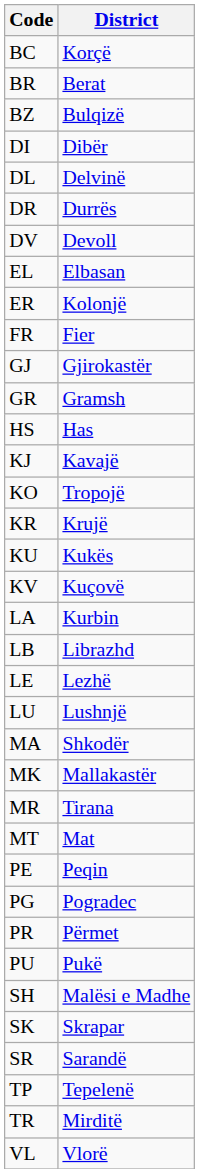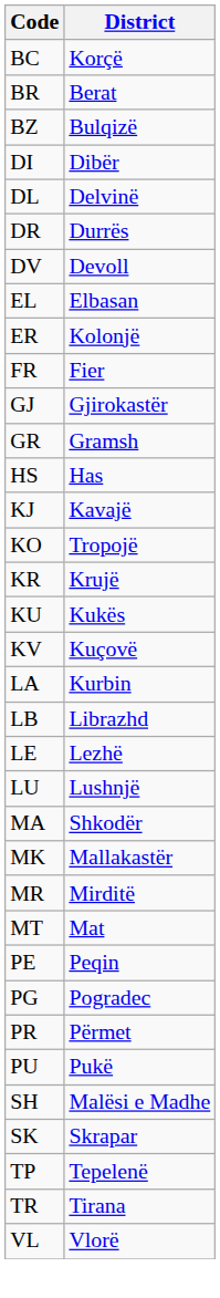MR | District: Tirana -> Mirditë
- row: SR | Sarandë
TR | District: Mirditë -> Tirana
